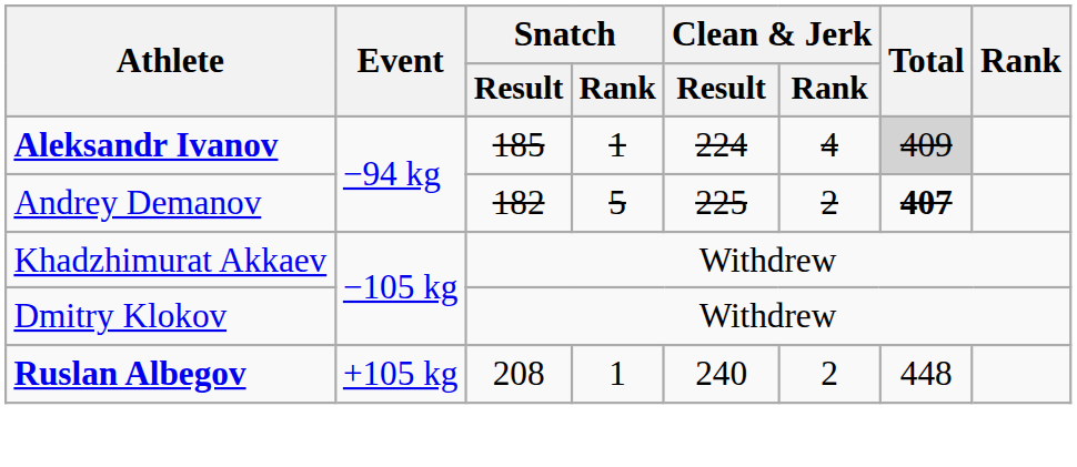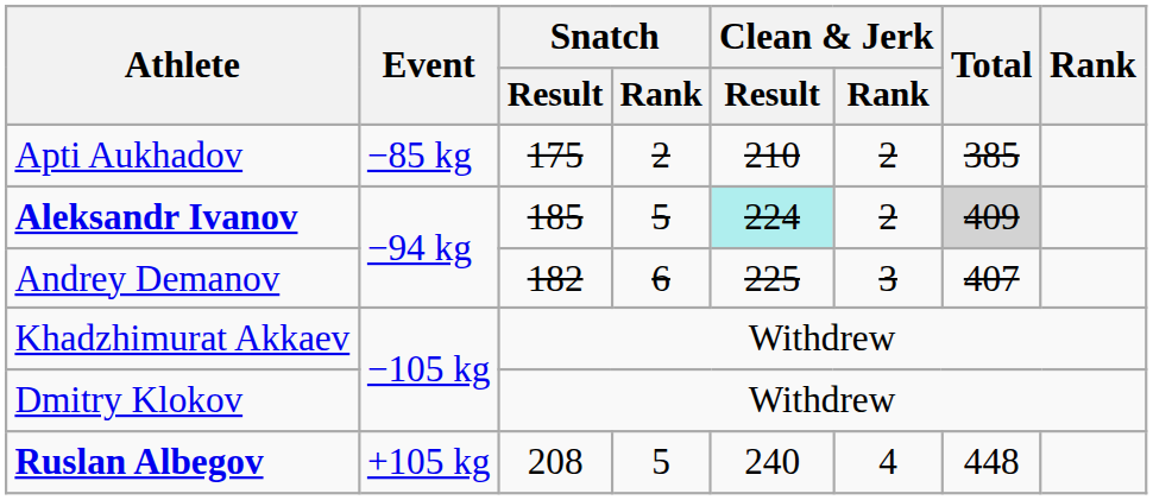+ row: Apti Aukhadov | −85 kg | 175 | 2 | 210 | 2 | 385
Aleksandr Ivanov | Snatch / Rank: 1 -> 5
Aleksandr Ivanov | Clean & Jerk / Result: no background -> paleturquoise background
Aleksandr Ivanov | Clean & Jerk / Rank: 4 -> 2
Andrey Demanov | Snatch / Rank: 5 -> 6
Andrey Demanov | Clean & Jerk / Rank: 2 -> 3
Andrey Demanov | Total: bold -> normal
Ruslan Albegov | Snatch / Rank: 1 -> 5
Ruslan Albegov | Clean & Jerk / Rank: 2 -> 4
